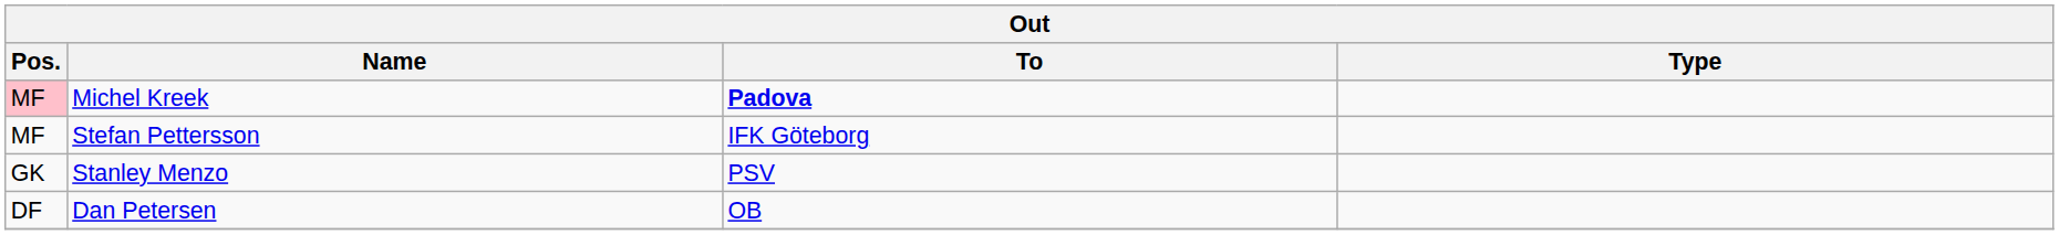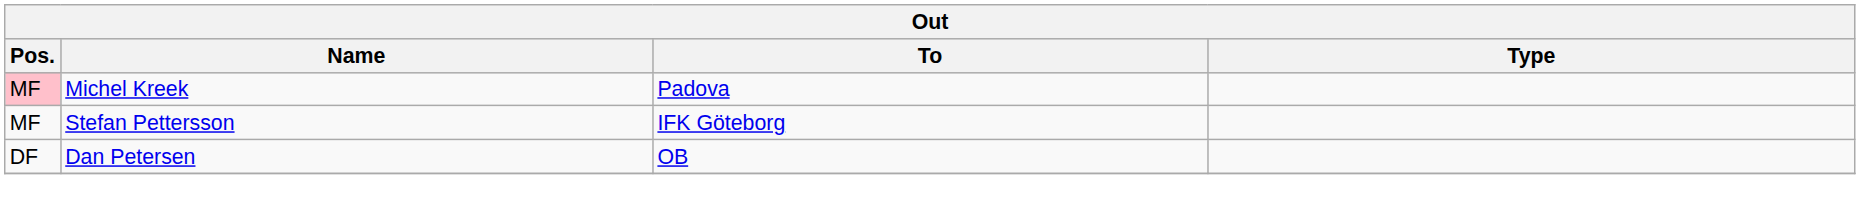Michel Kreek | To: bold -> normal
- row: GK | Stanley Menzo | PSV
